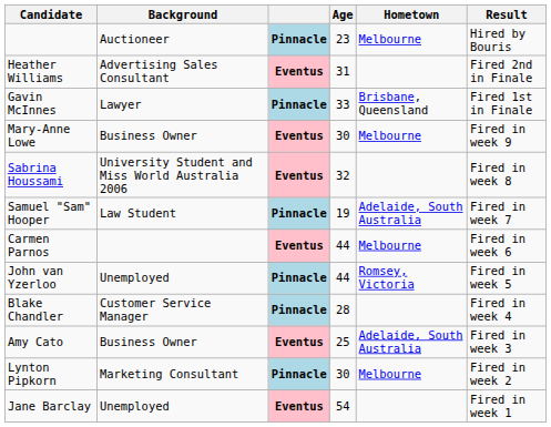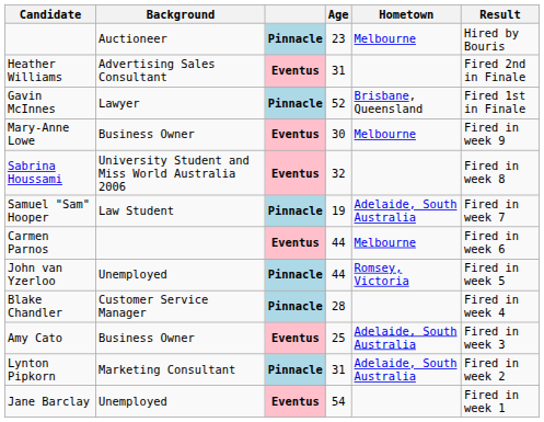Gavin McInnes | Age: 33 -> 52
Lynton Pipkorn | Age: 30 -> 31
Lynton Pipkorn | Hometown: Melbourne -> Adelaide, South Australia
